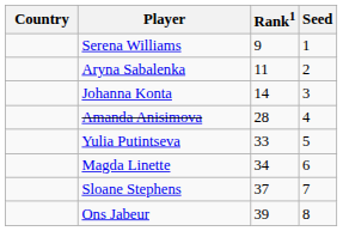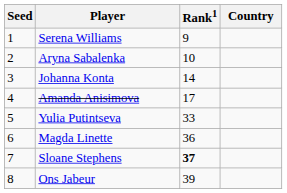columns swapped: Country <-> Seed
Aryna Sabalenka | Rank1: 11 -> 10
Amanda Anisimova | Rank1: 28 -> 17
Magda Linette | Rank1: 34 -> 36
Sloane Stephens | Rank1: normal -> bold
